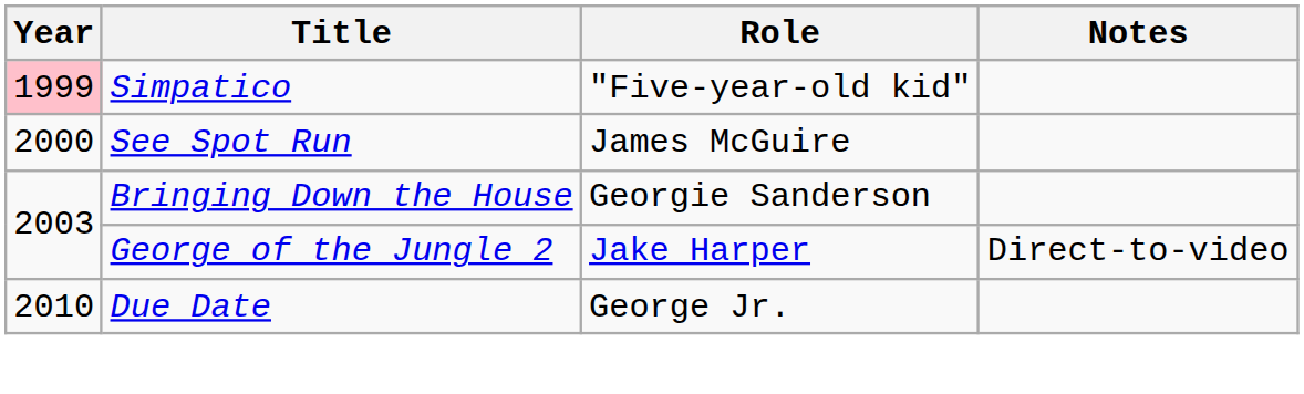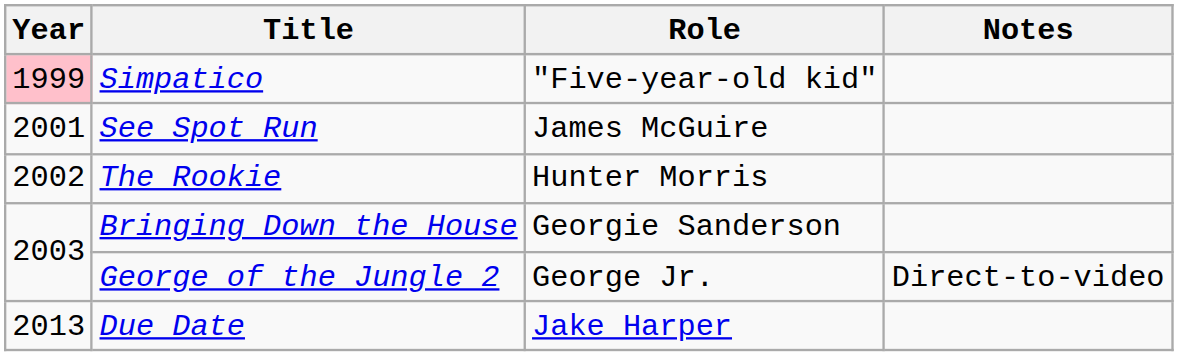See Spot Run | Year: 2000 -> 2001
+ row: 2002 | The Rookie | Hunter Morris
George of the Jungle 2 | Role: Jake Harper -> George Jr.
Due Date | Year: 2010 -> 2013
Due Date | Role: George Jr. -> Jake Harper
